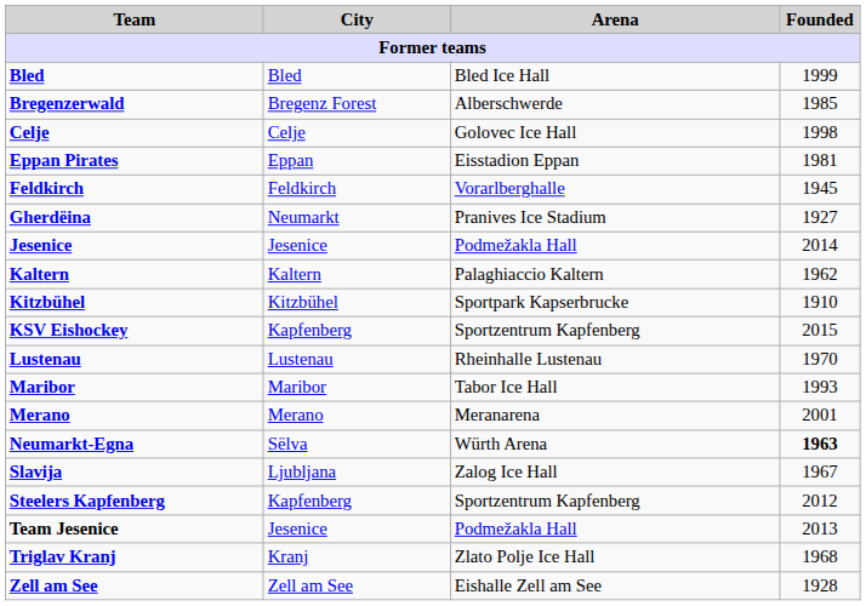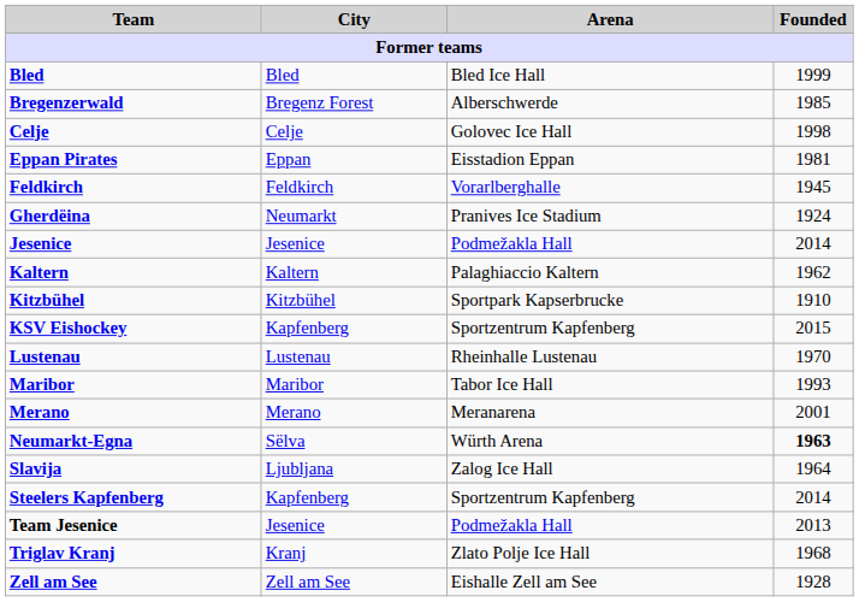Gherdëina | Founded: 1927 -> 1924
Slavija | Founded: 1967 -> 1964
Steelers Kapfenberg | Founded: 2012 -> 2014
